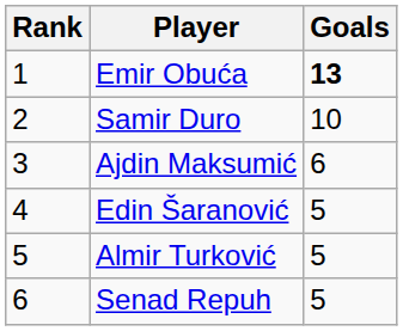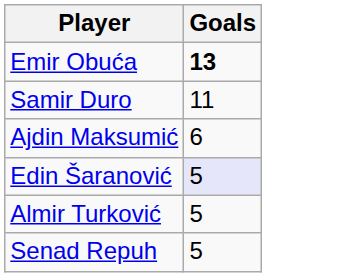- column: Rank | 1 | 2 | 3 | 4 | 5 | 6
Samir Duro | Goals: 10 -> 11
Edin Šaranović | Goals: no background -> lavender background
